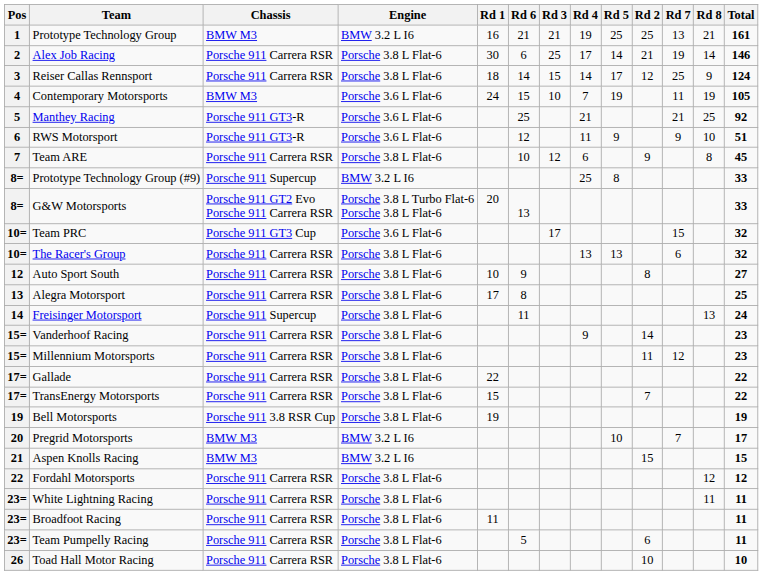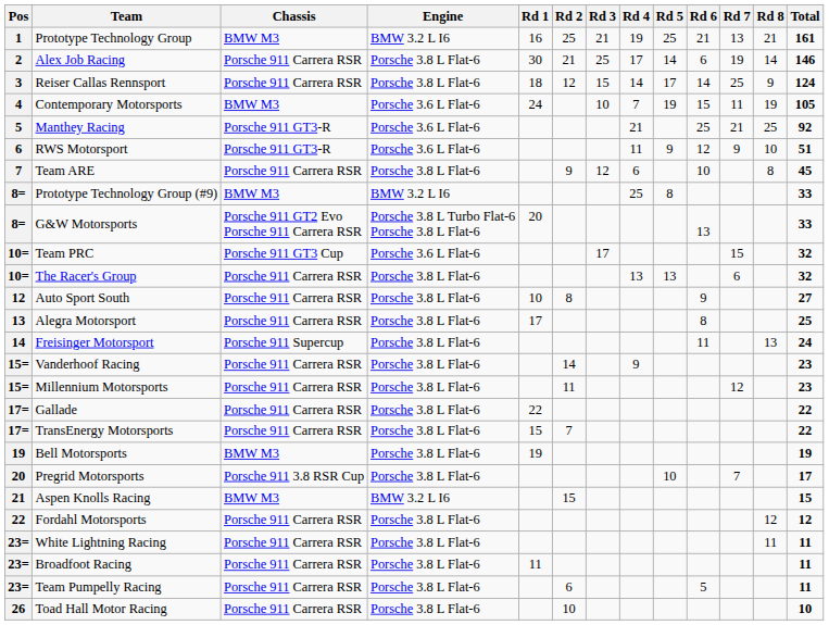columns swapped: Rd 2 <-> Rd 6
Prototype Technology Group (#9) | Chassis: Porsche 911 Supercup -> BMW M3
Bell Motorsports | Chassis: Porsche 911 3.8 RSR Cup -> BMW M3
Pregrid Motorsports | Chassis: BMW M3 -> Porsche 911 3.8 RSR Cup
Pregrid Motorsports | Engine: BMW 3.2 L I6 -> Porsche 3.8 L Flat-6
